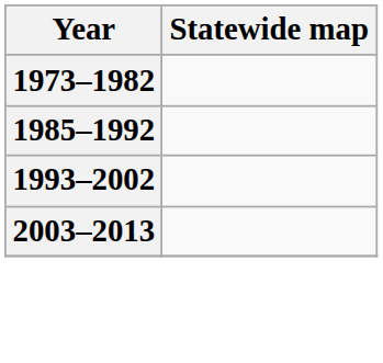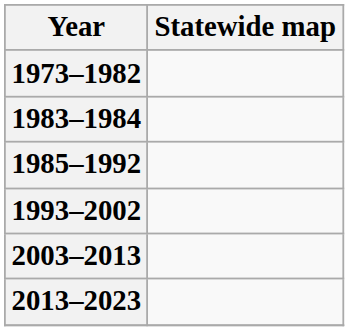+ row: 1983–1984
+ row: 2013–2023
